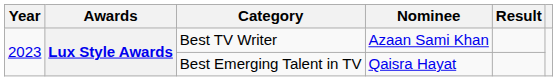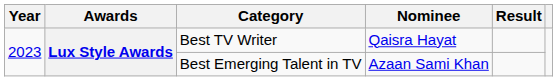Best TV Writer | Nominee: Azaan Sami Khan -> Qaisra Hayat
Best Emerging Talent in TV | Nominee: Qaisra Hayat -> Azaan Sami Khan
